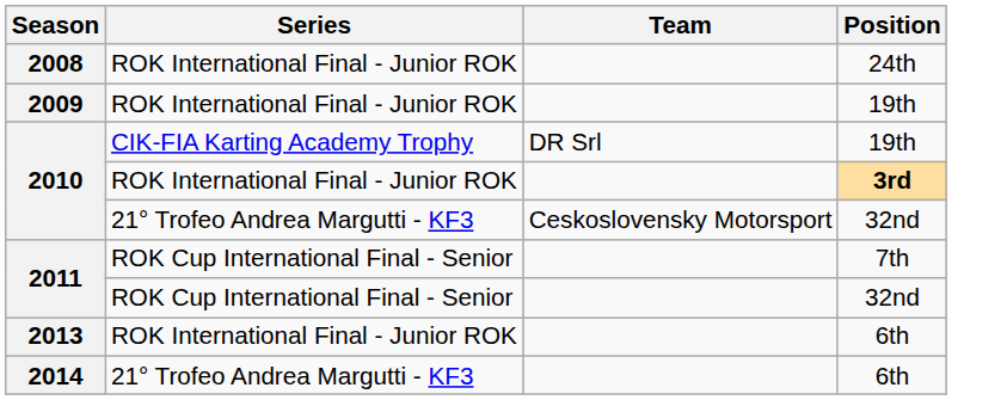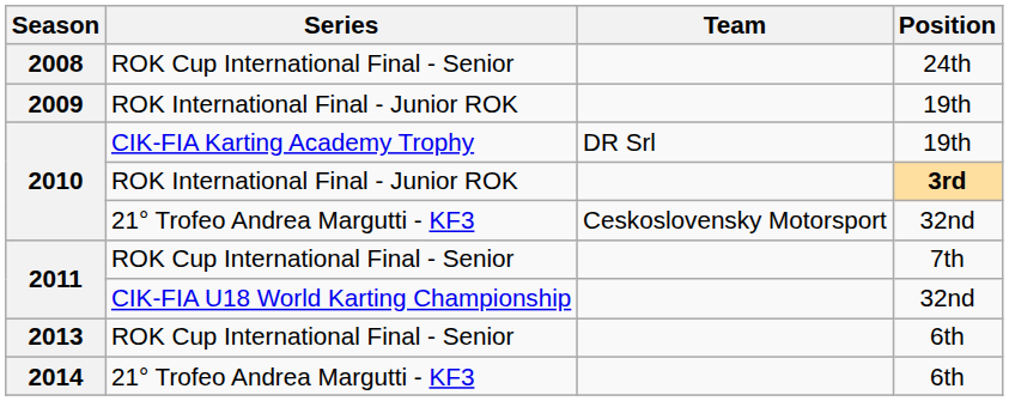2008 | Series: ROK International Final - Junior ROK -> ROK Cup International Final - Senior
2011 / 32nd | Series: ROK Cup International Final - Senior -> CIK-FIA U18 World Karting Championship
2013 | Series: ROK International Final - Junior ROK -> ROK Cup International Final - Senior
